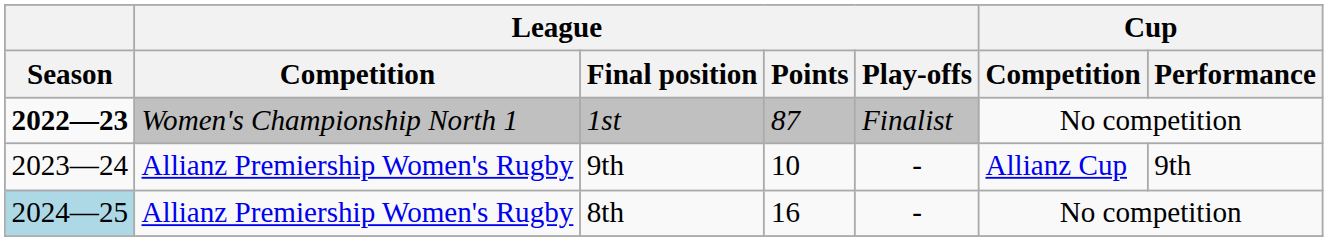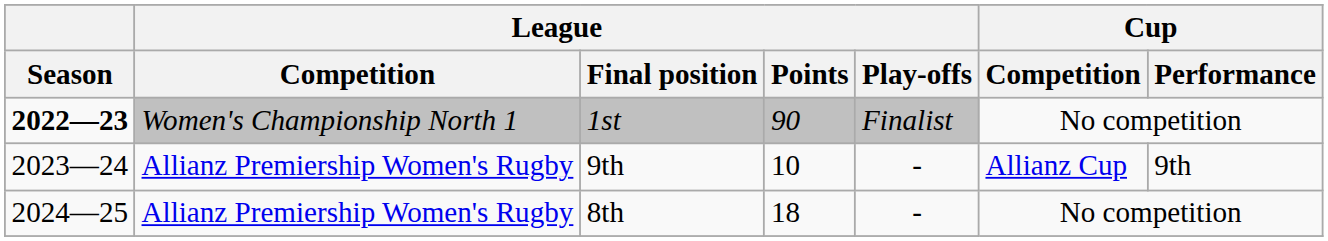1st | League / Points: 87 -> 90
8th | Season: lightblue background -> no background
8th | League / Points: 16 -> 18
